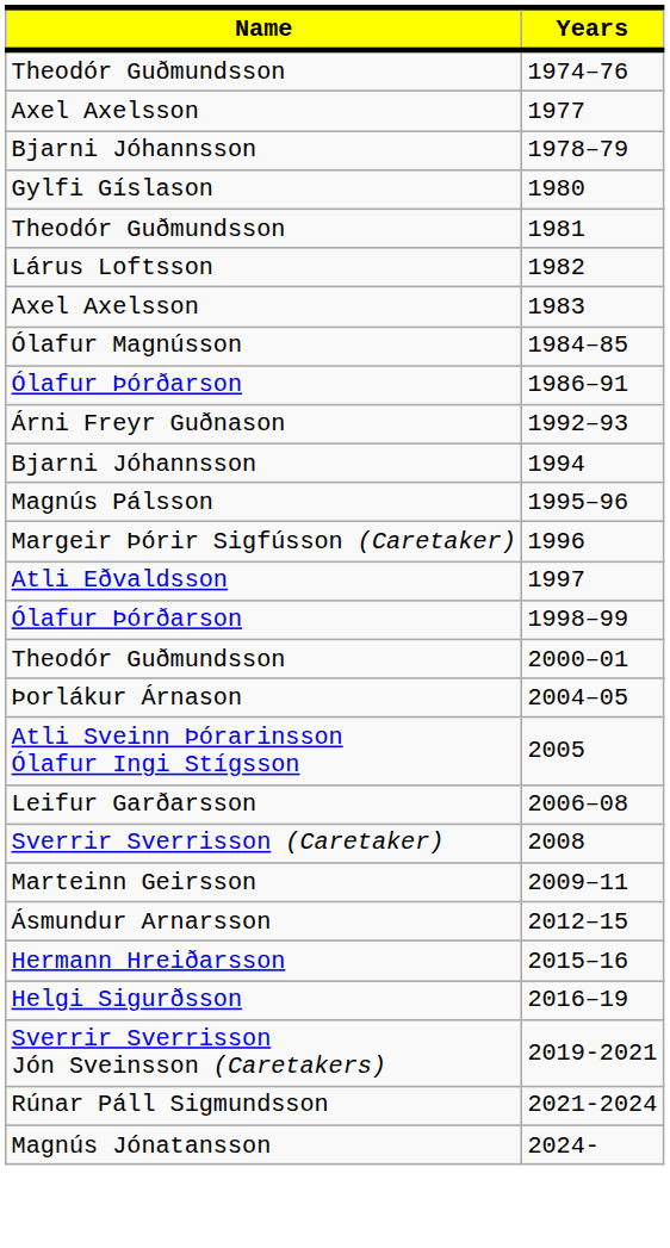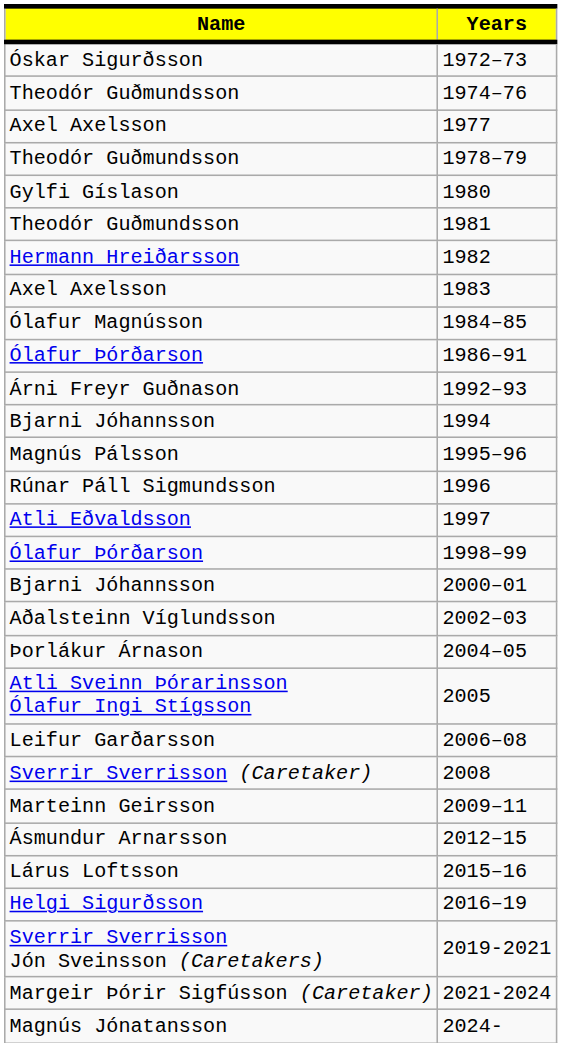+ row: Óskar Sigurðsson | 1972–73
1978–79 | Name: Bjarni Jóhannsson -> Theodór Guðmundsson
1982 | Name: Lárus Loftsson -> Hermann Hreiðarsson
1996 | Name: Margeir Þórir Sigfússon (Caretaker) -> Rúnar Páll Sigmundsson
2000–01 | Name: Theodór Guðmundsson -> Bjarni Jóhannsson
+ row: Aðalsteinn Víglundsson | 2002–03
2015–16 | Name: Hermann Hreiðarsson -> Lárus Loftsson
2021-2024 | Name: Rúnar Páll Sigmundsson -> Margeir Þórir Sigfússon (Caretaker)
